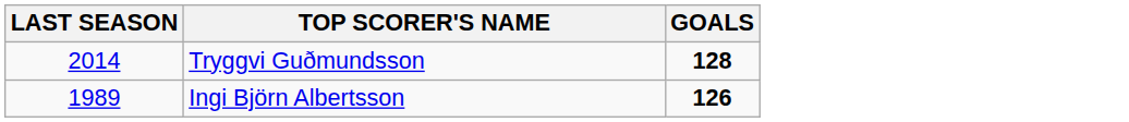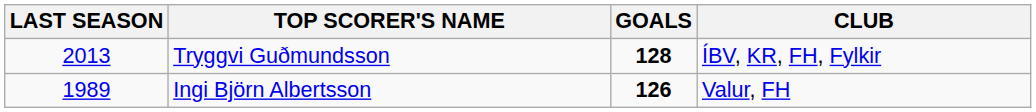+ column: CLUB | ÍBV, KR, FH, Fylkir | Valur, FH
Tryggvi Guðmundsson | LAST SEASON: 2014 -> 2013
